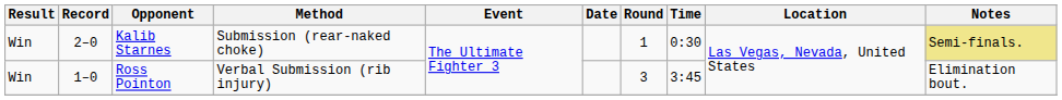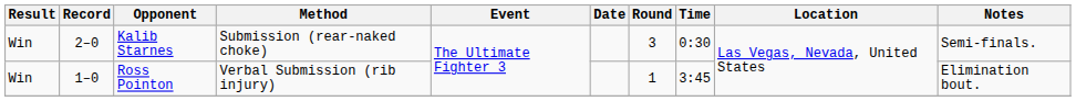Kalib Starnes | Round: 1 -> 3
Kalib Starnes | Notes: khaki background -> no background
Ross Pointon | Round: 3 -> 1
